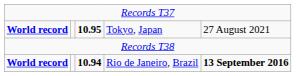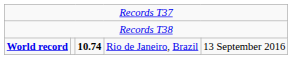- row: World record | 10.95 | Tokyo, Japan | 27 August 2021
Rio de Janeiro, Brazil | column 3: 10.94 -> 10.74
Rio de Janeiro, Brazil | column 5: bold -> normal
